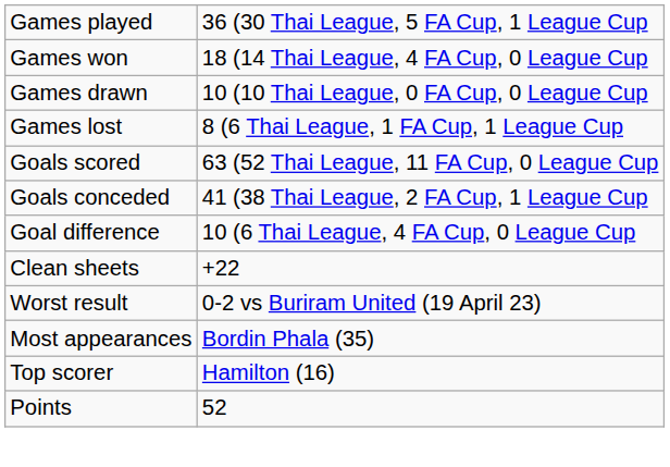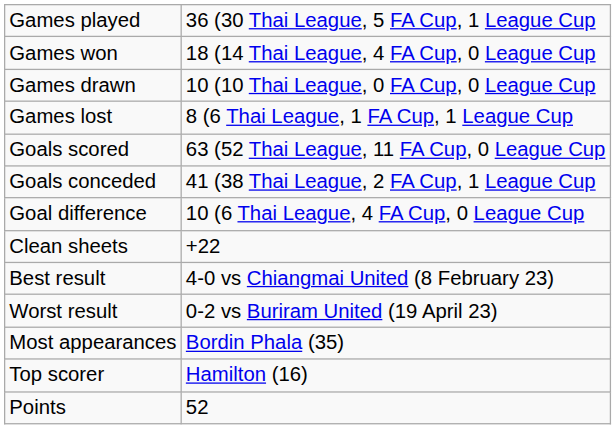+ row: Best result | 4-0 vs Chiangmai United (8 February 23)
